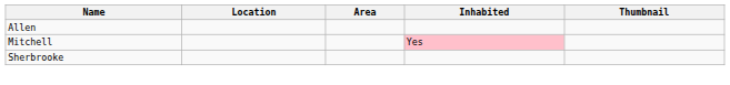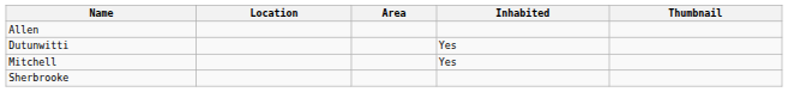+ row: Dutunwitti | Yes
Mitchell | Inhabited: pink background -> no background
